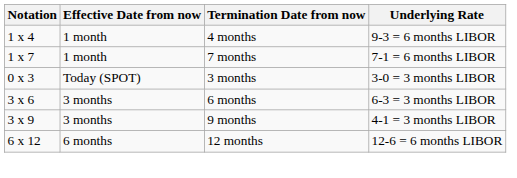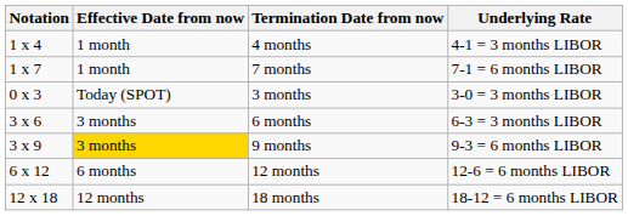4 months | Underlying Rate: 9-3 = 6 months LIBOR -> 4-1 = 3 months LIBOR
9 months | Effective Date from now: no background -> gold background
9 months | Underlying Rate: 4-1 = 3 months LIBOR -> 9-3 = 6 months LIBOR
+ row: 12 x 18 | 12 months | 18 months | 18-12 = 6 months LIBOR
